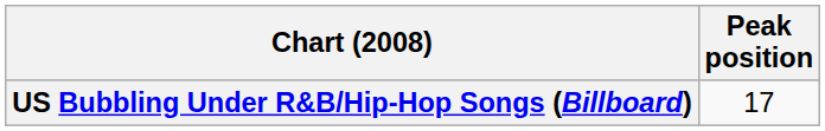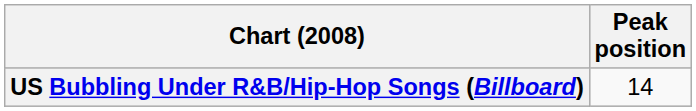US Bubbling Under R&B/Hip-Hop Songs (Billboard) | Peak position: 17 -> 14
